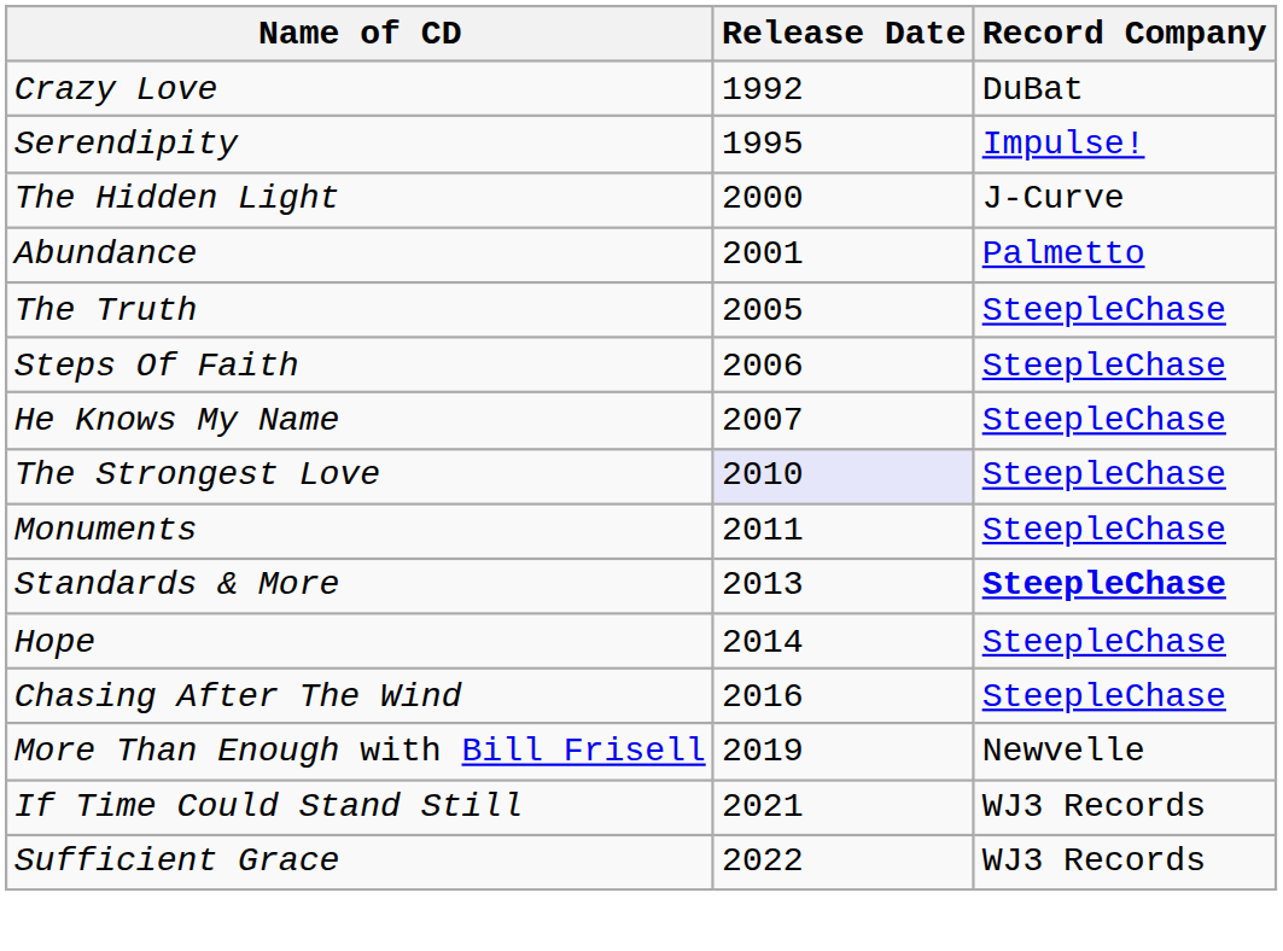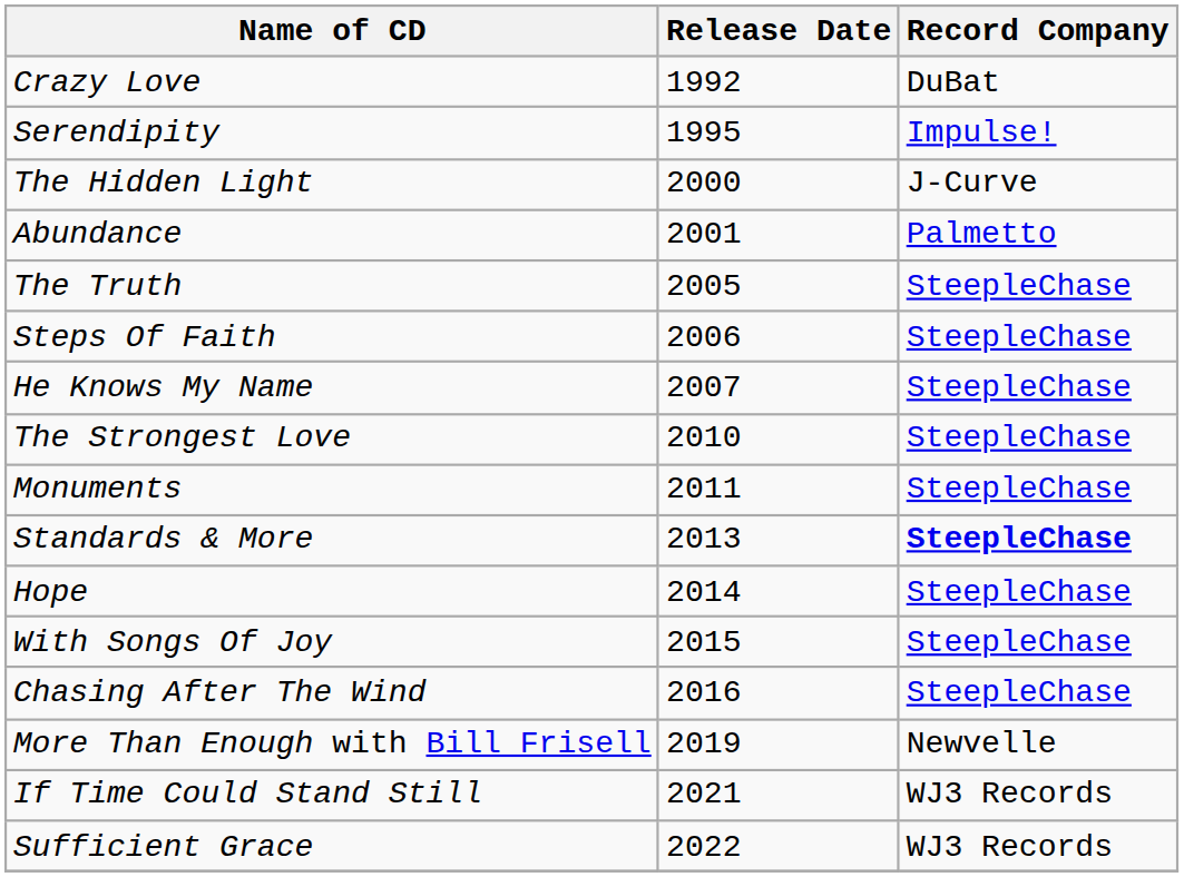The Strongest Love | Release Date: lavender background -> no background
+ row: With Songs Of Joy | 2015 | SteepleChase
